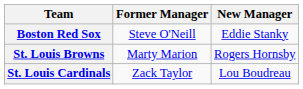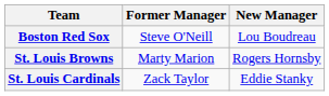Boston Red Sox | New Manager: Eddie Stanky -> Lou Boudreau
St. Louis Cardinals | New Manager: Lou Boudreau -> Eddie Stanky
